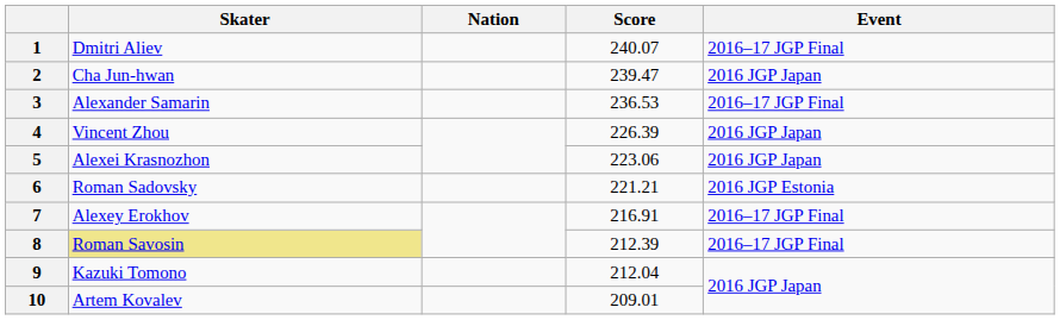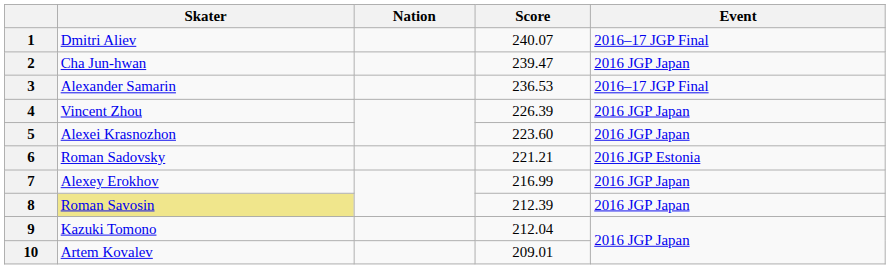5 | Score: 223.06 -> 223.60
7 | Score: 216.91 -> 216.99
7 | Event: 2016–17 JGP Final -> 2016 JGP Japan
8 | Event: 2016–17 JGP Final -> 2016 JGP Japan
